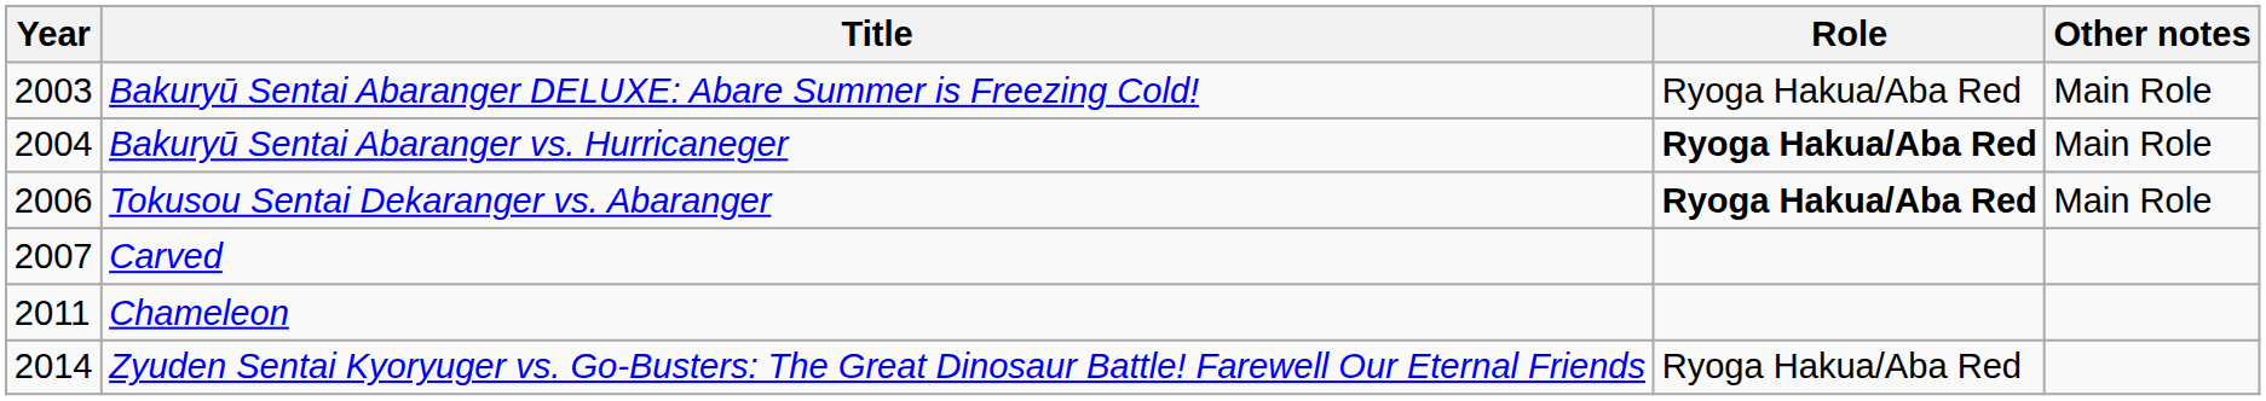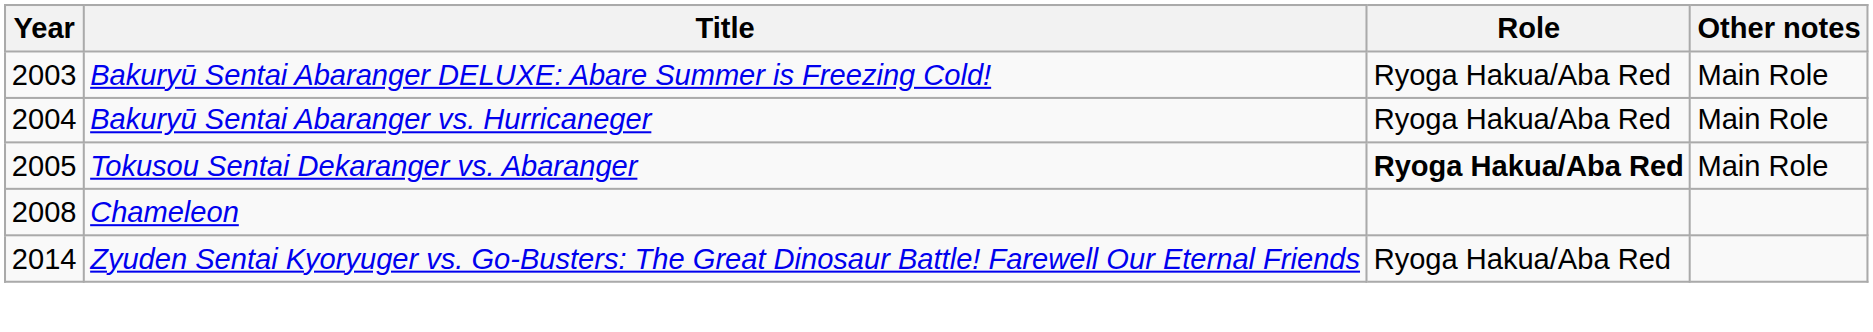Bakuryū Sentai Abaranger vs. Hurricaneger | Role: bold -> normal
Tokusou Sentai Dekaranger vs. Abaranger | Year: 2006 -> 2005
- row: 2007 | Carved
Chameleon | Year: 2011 -> 2008
